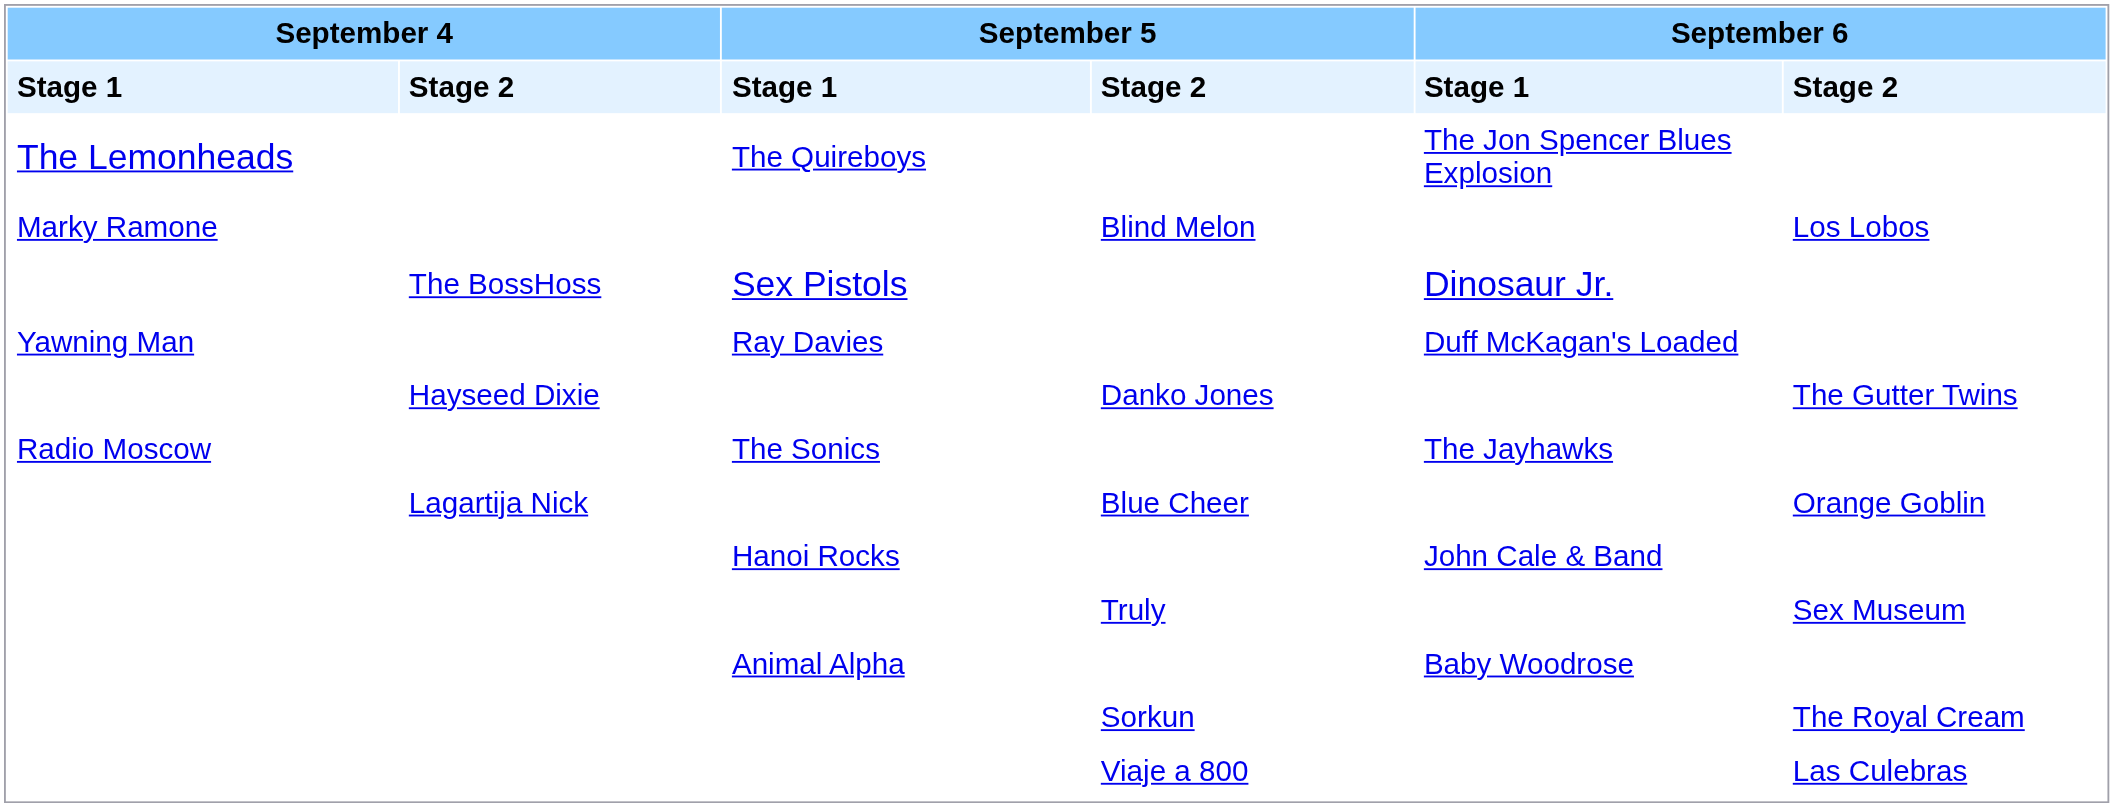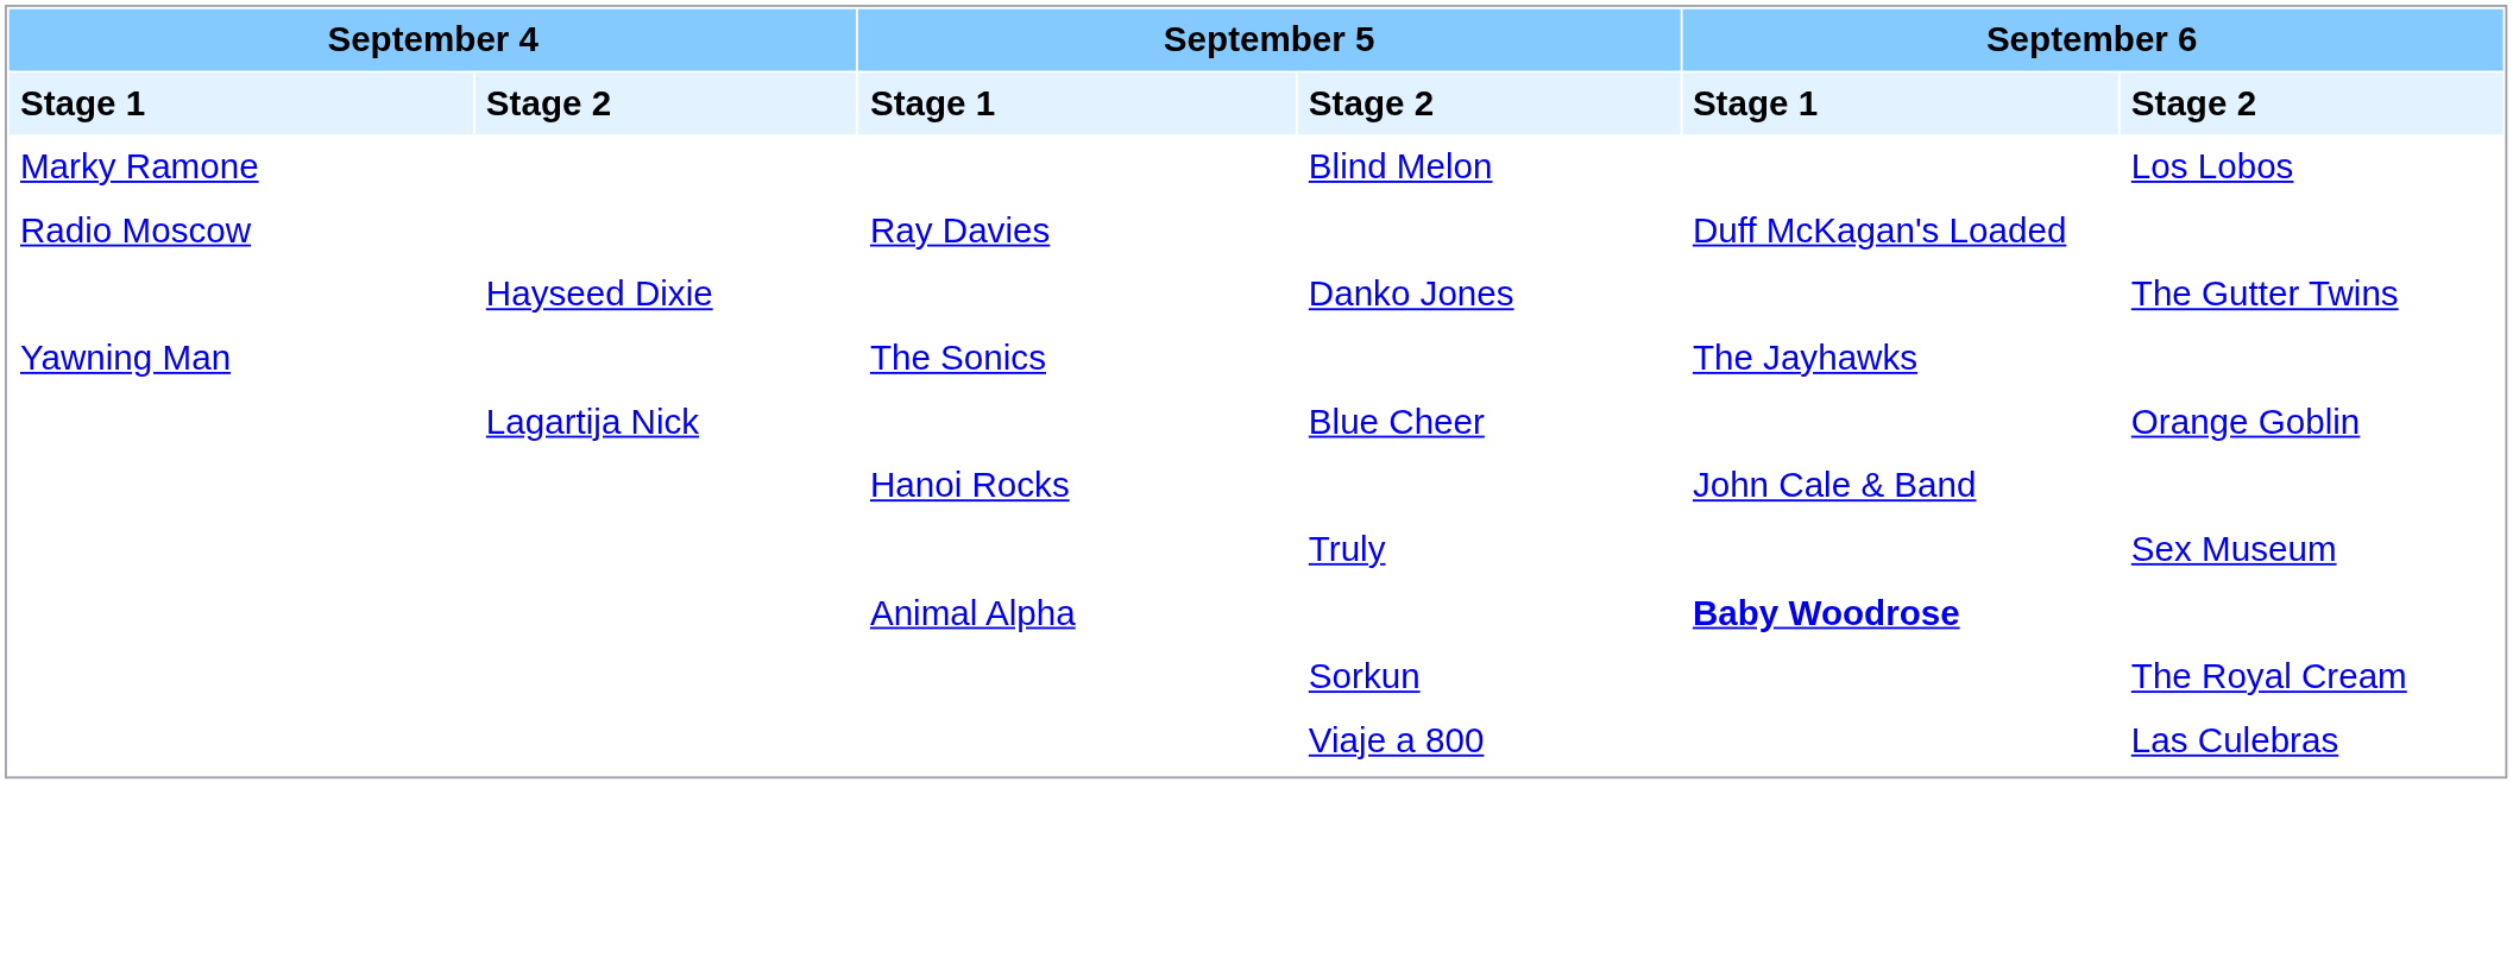- row: The Lemonheads | The Quireboys | The Jon Spencer Blues Explosion
- row: The BossHoss | Sex Pistols | Dinosaur Jr.
Ray Davies | column 1: Yawning Man -> Radio Moscow
The Sonics | column 1: Radio Moscow -> Yawning Man
Animal Alpha | column 5: normal -> bold
